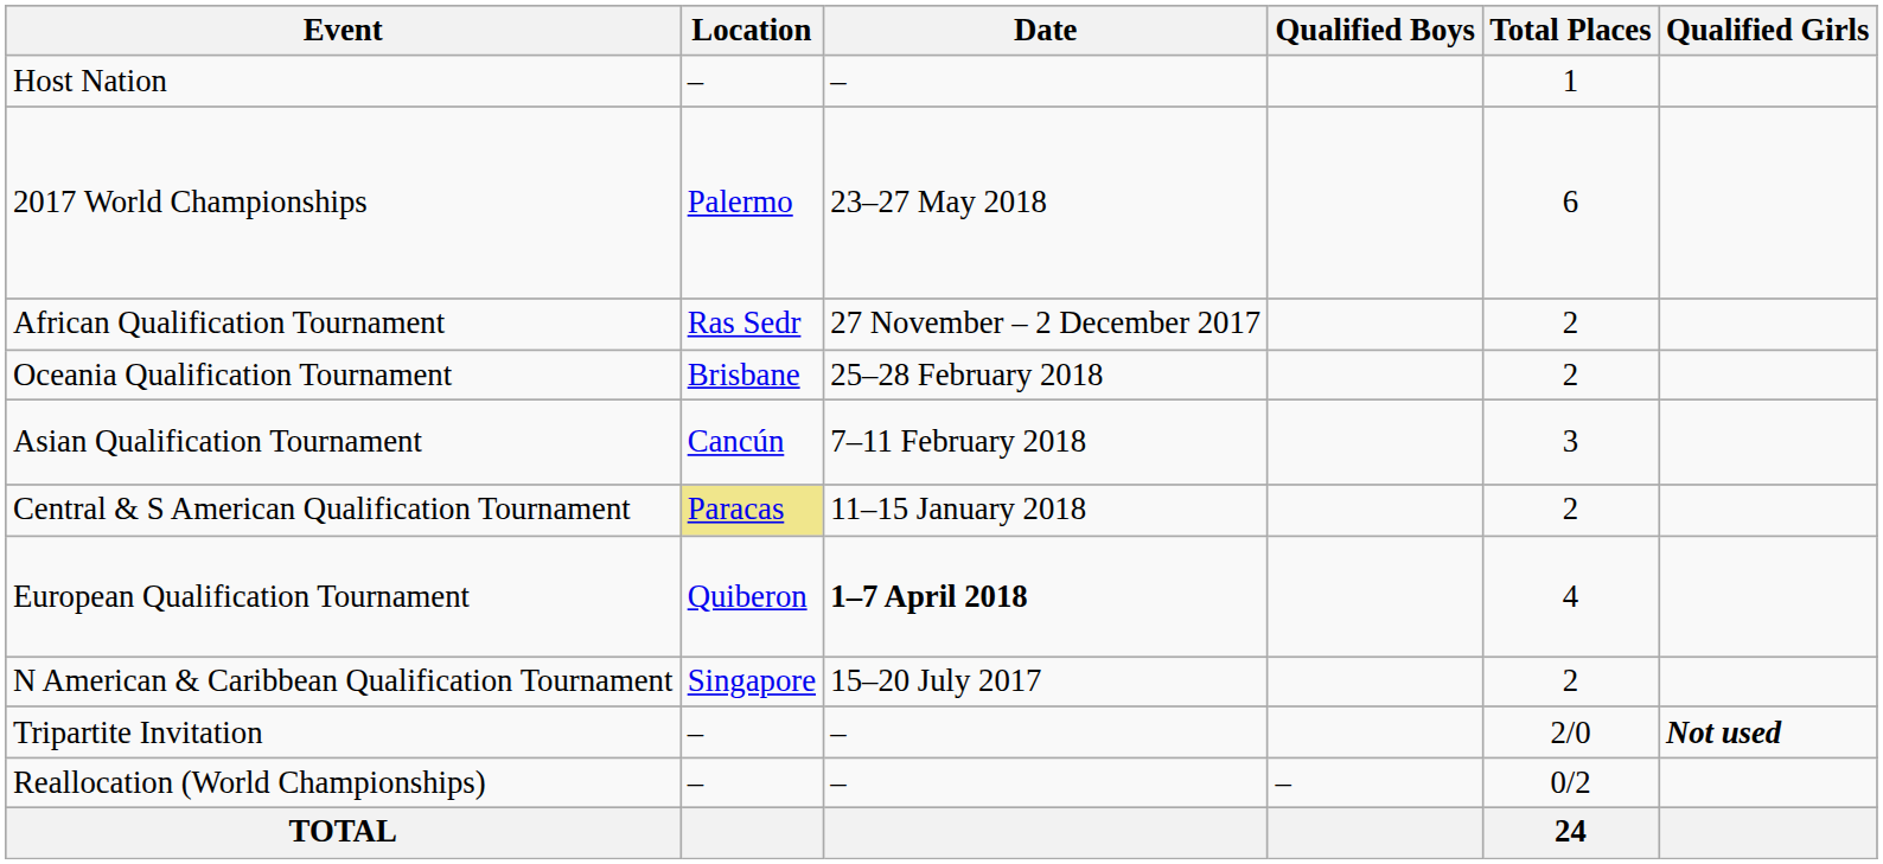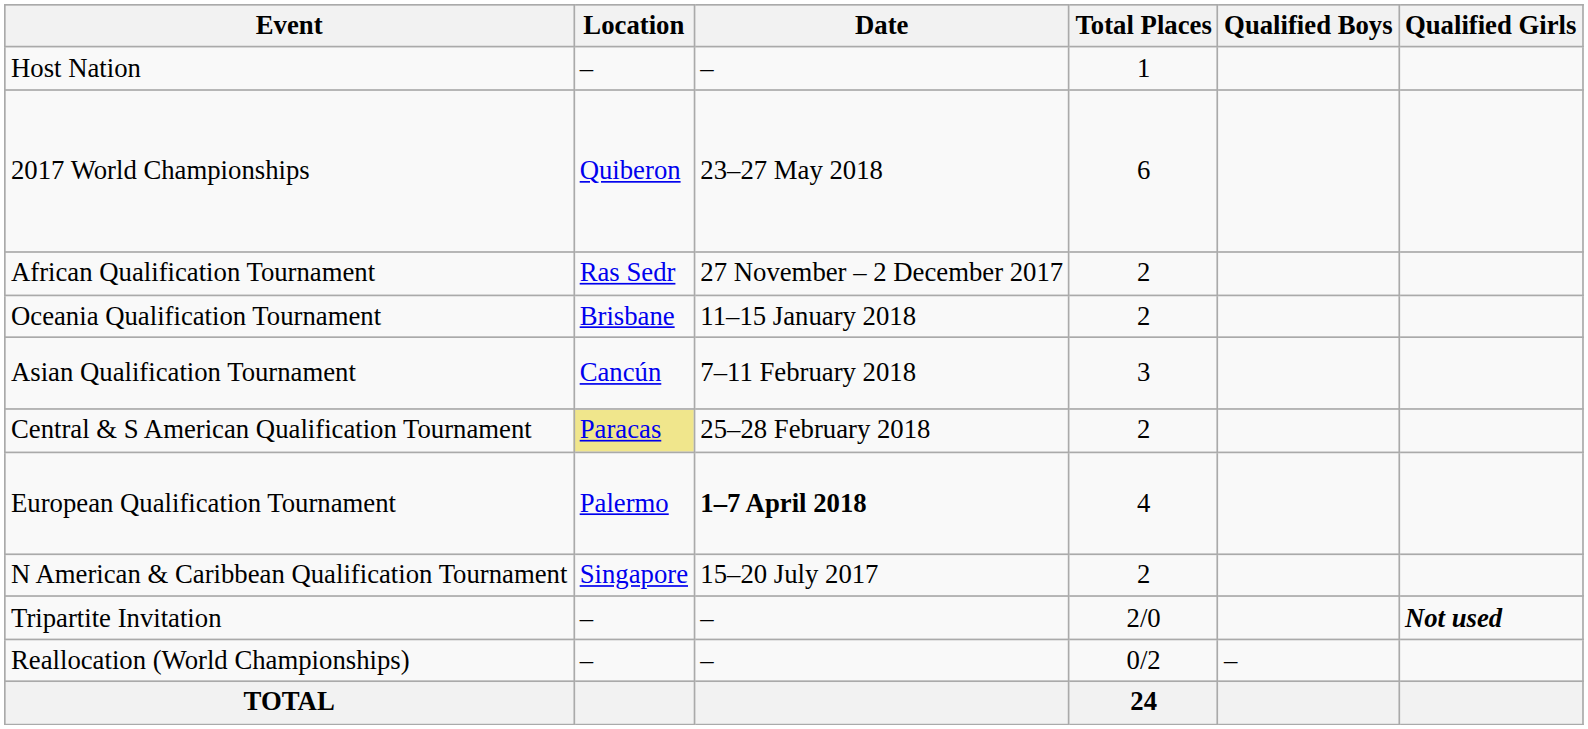columns swapped: Total Places <-> Qualified Boys
2017 World Championships | Location: Palermo -> Quiberon
Oceania Qualification Tournament | Date: 25–28 February 2018 -> 11–15 January 2018
Central & S American Qualification Tournament | Date: 11–15 January 2018 -> 25–28 February 2018
European Qualification Tournament | Location: Quiberon -> Palermo
